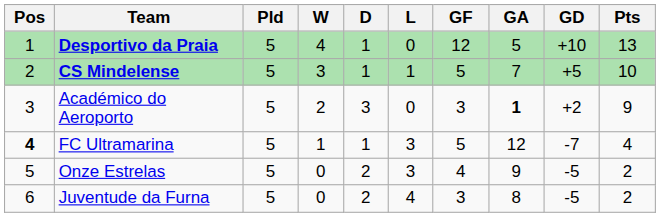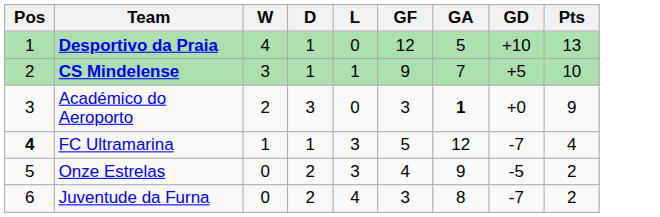- column: Pld | 5 | 5 | 5 | 5 | 5 | 5
CS Mindelense | GF: 5 -> 9
Académico do Aeroporto | GD: +2 -> +0
Juventude da Furna | GD: -5 -> -7
